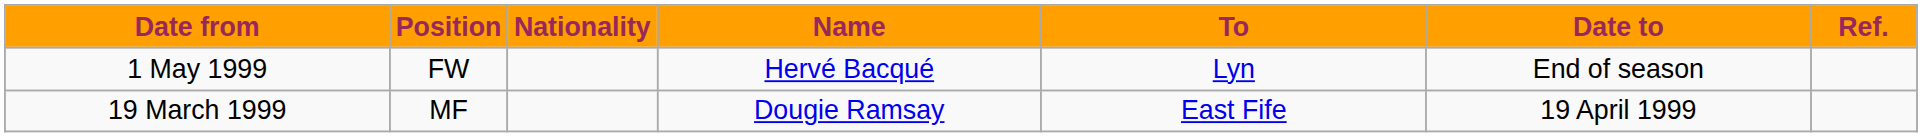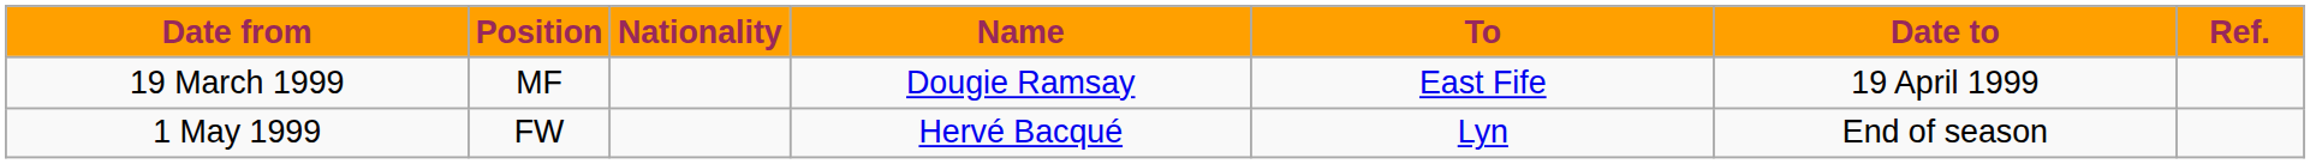rows swapped: 19 March 1999 <-> 1 May 1999
